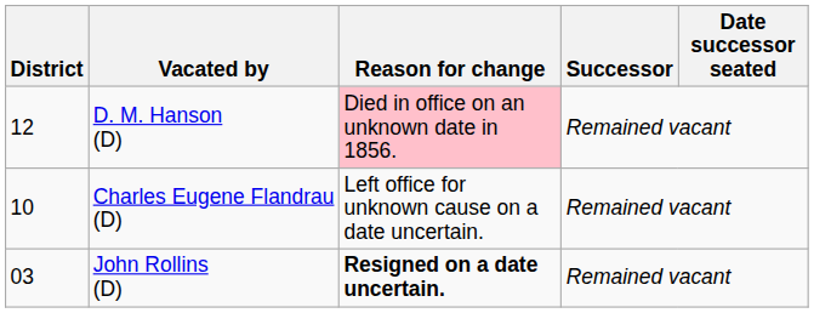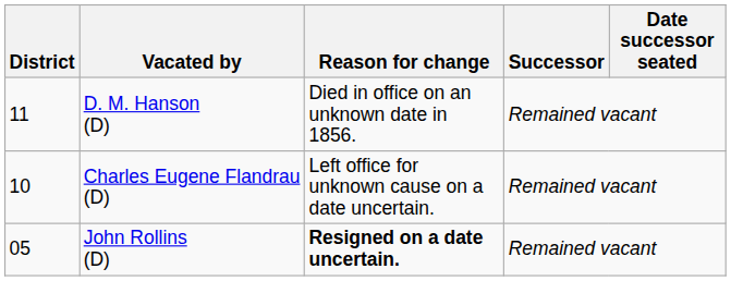D. M. Hanson (D) | District: 12 -> 11
D. M. Hanson (D) | Reason for change: pink background -> no background
John Rollins (D) | District: 03 -> 05
